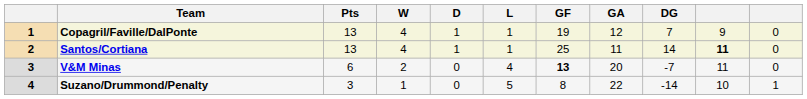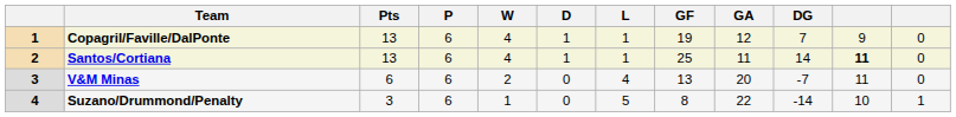+ column: P | 6 | 6 | 6 | 6
V&M Minas | GF: bold -> normal
